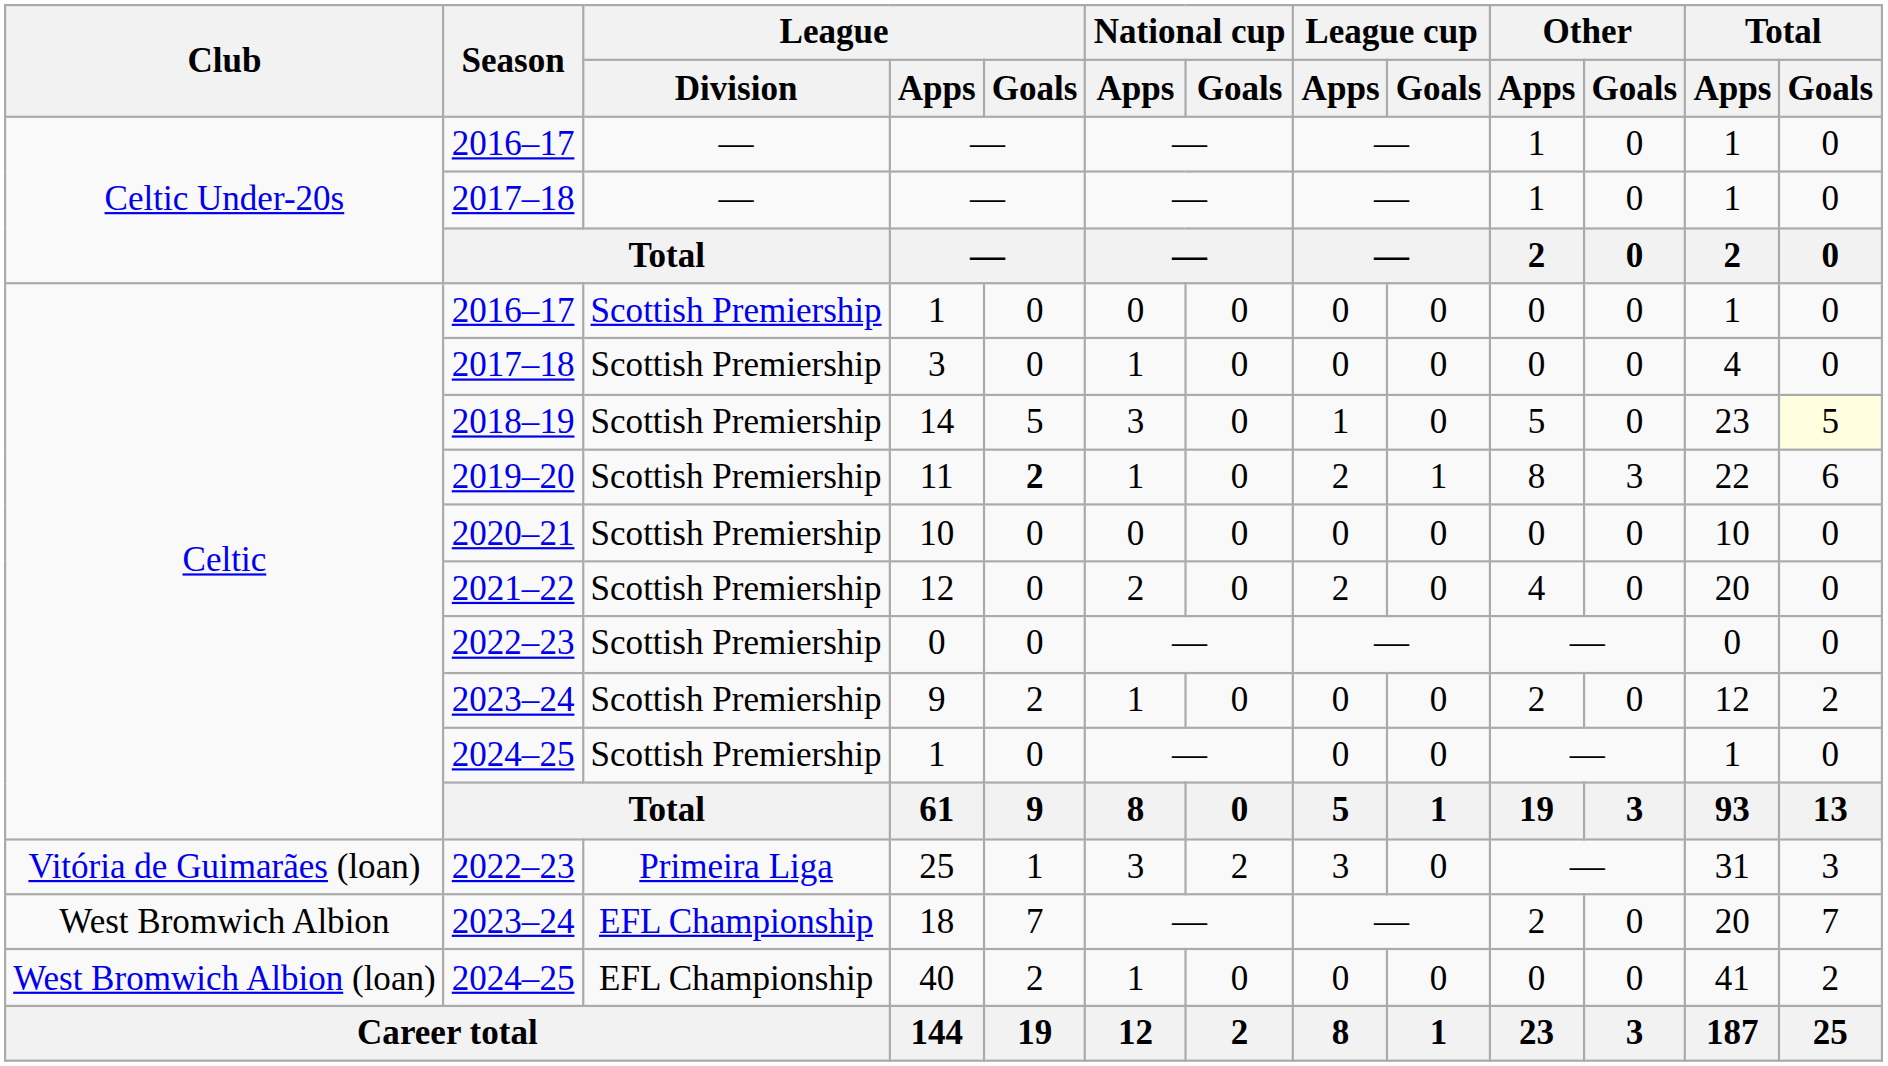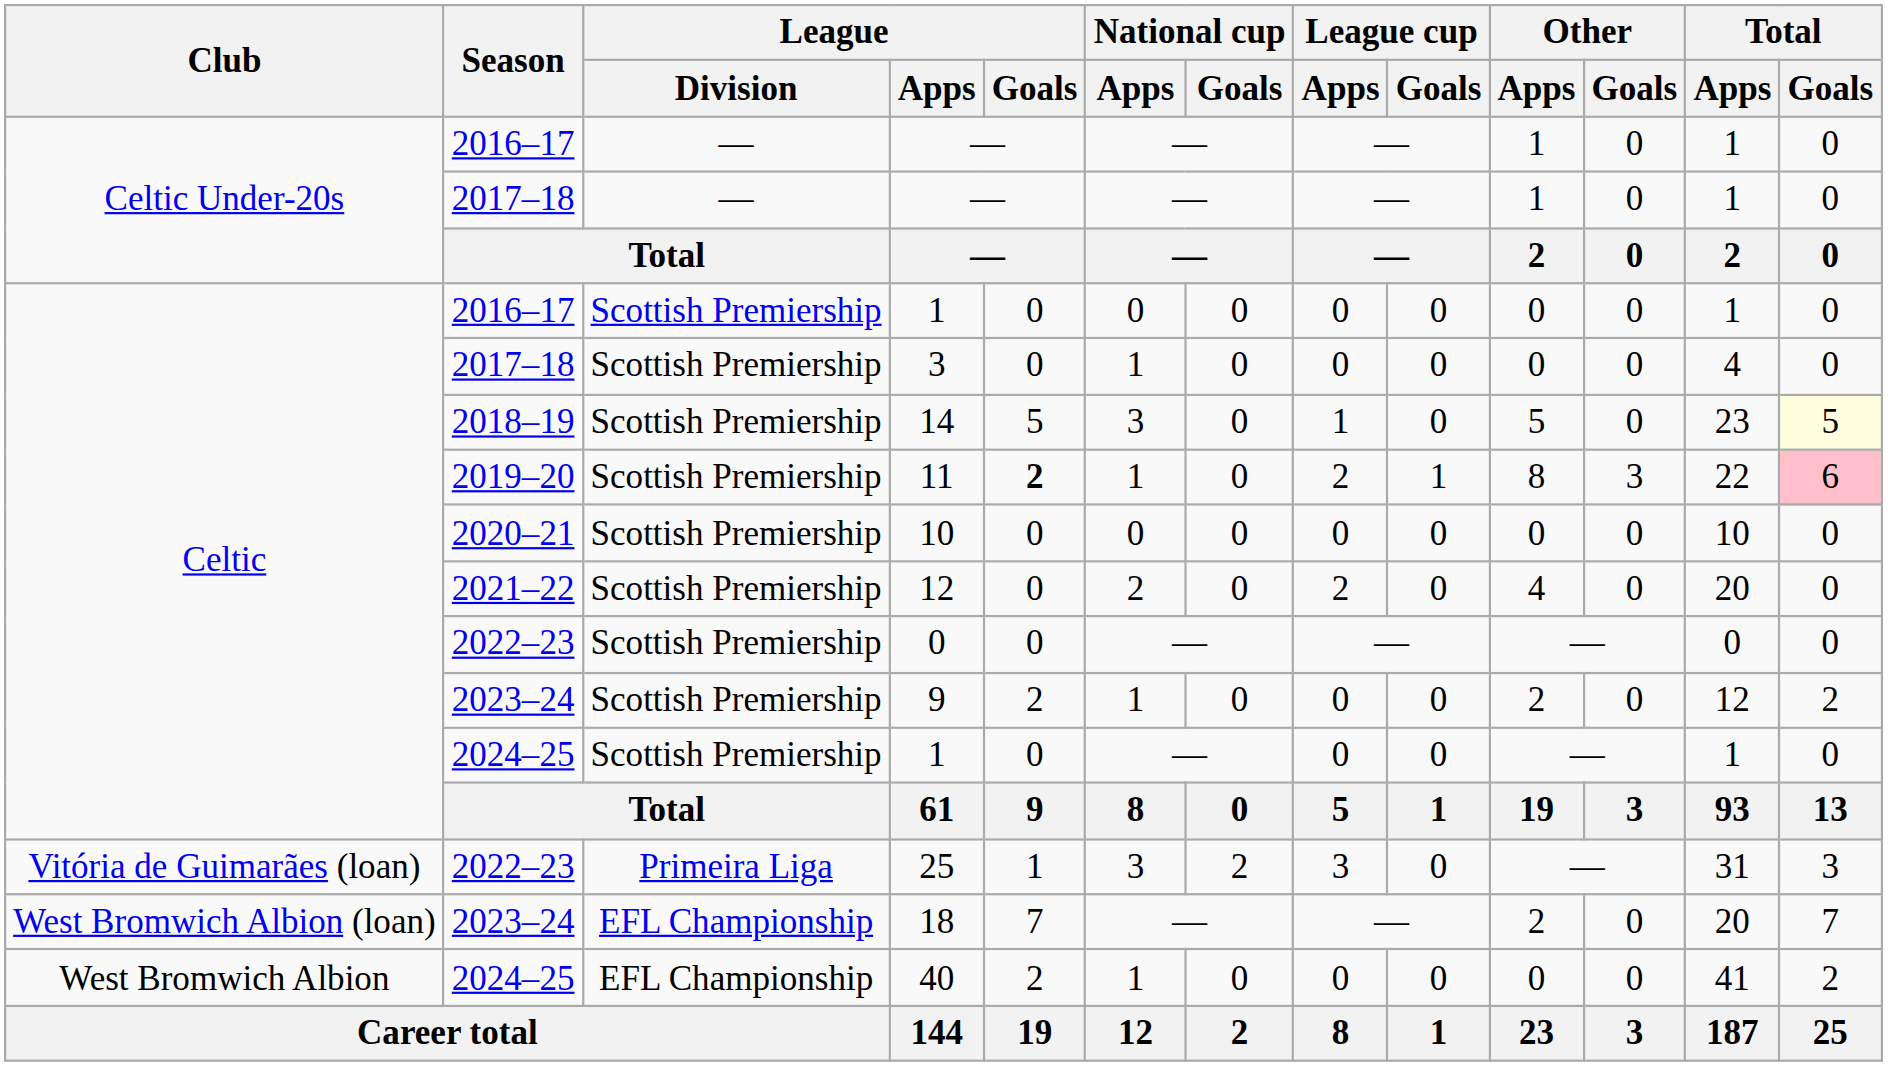11 | Total / Goals: no background -> pink background
18 | Club: West Bromwich Albion -> West Bromwich Albion (loan)
40 | Club: West Bromwich Albion (loan) -> West Bromwich Albion
